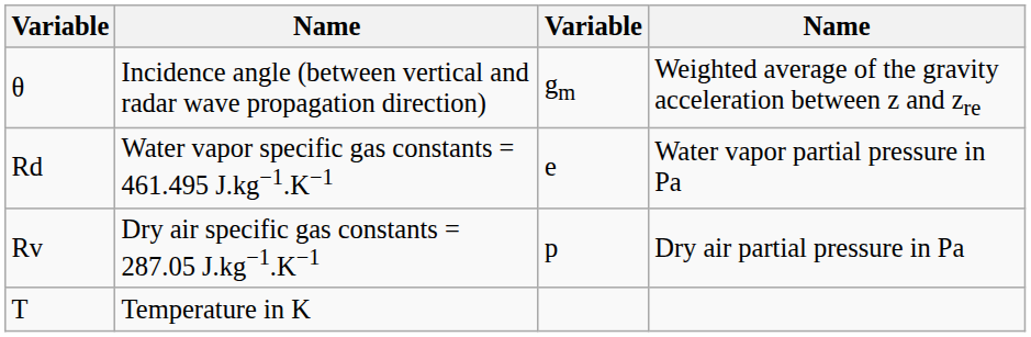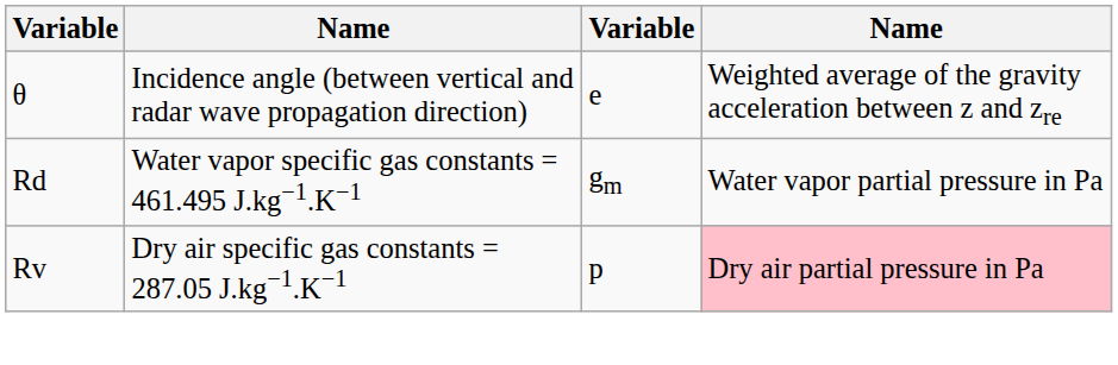θ | column 3: gm -> e
Rd | column 3: e -> gm
Rv | column 4: no background -> pink background
- row: T | Temperature in K
